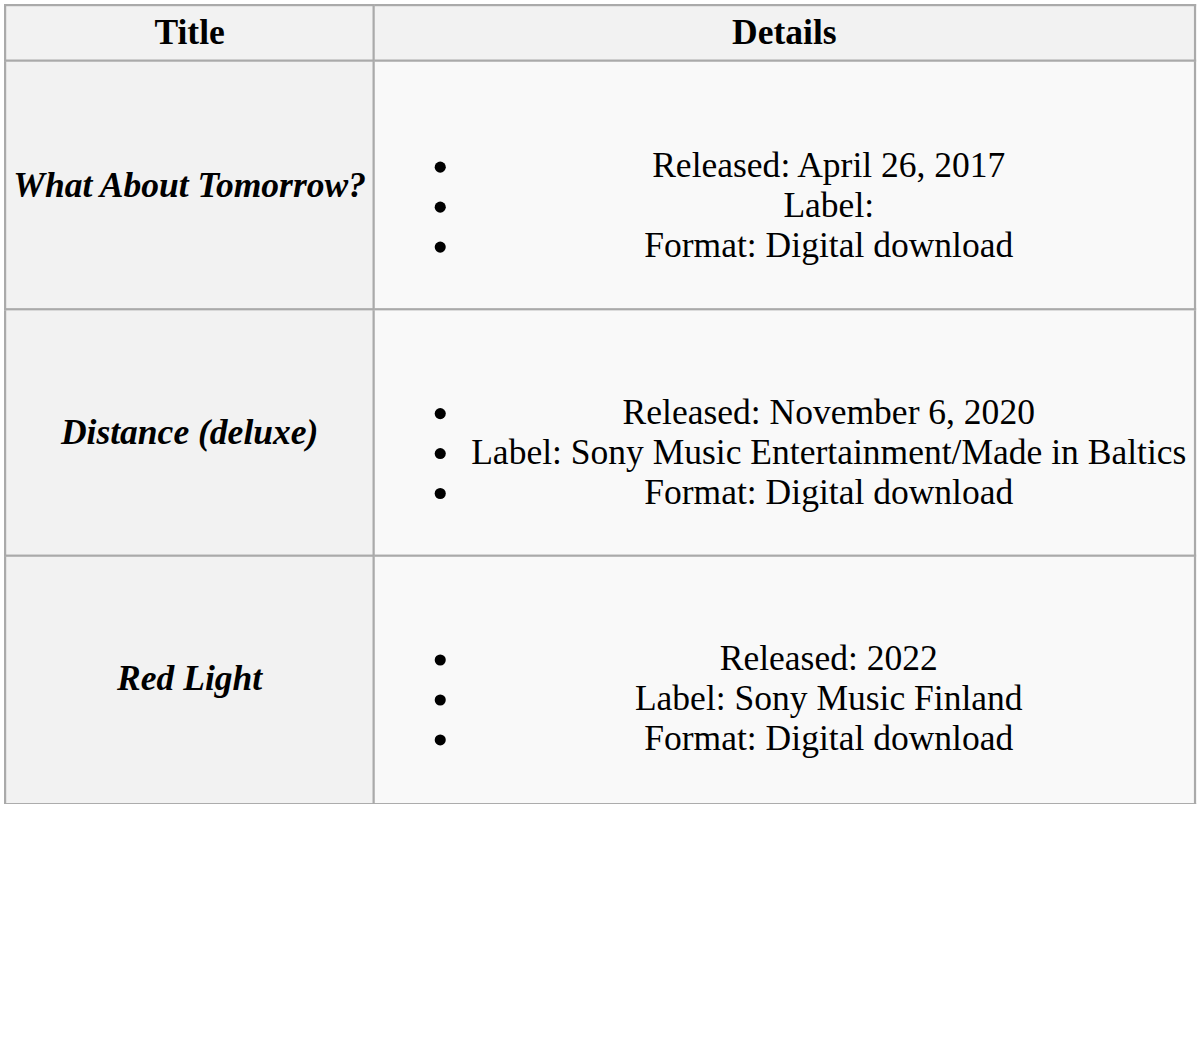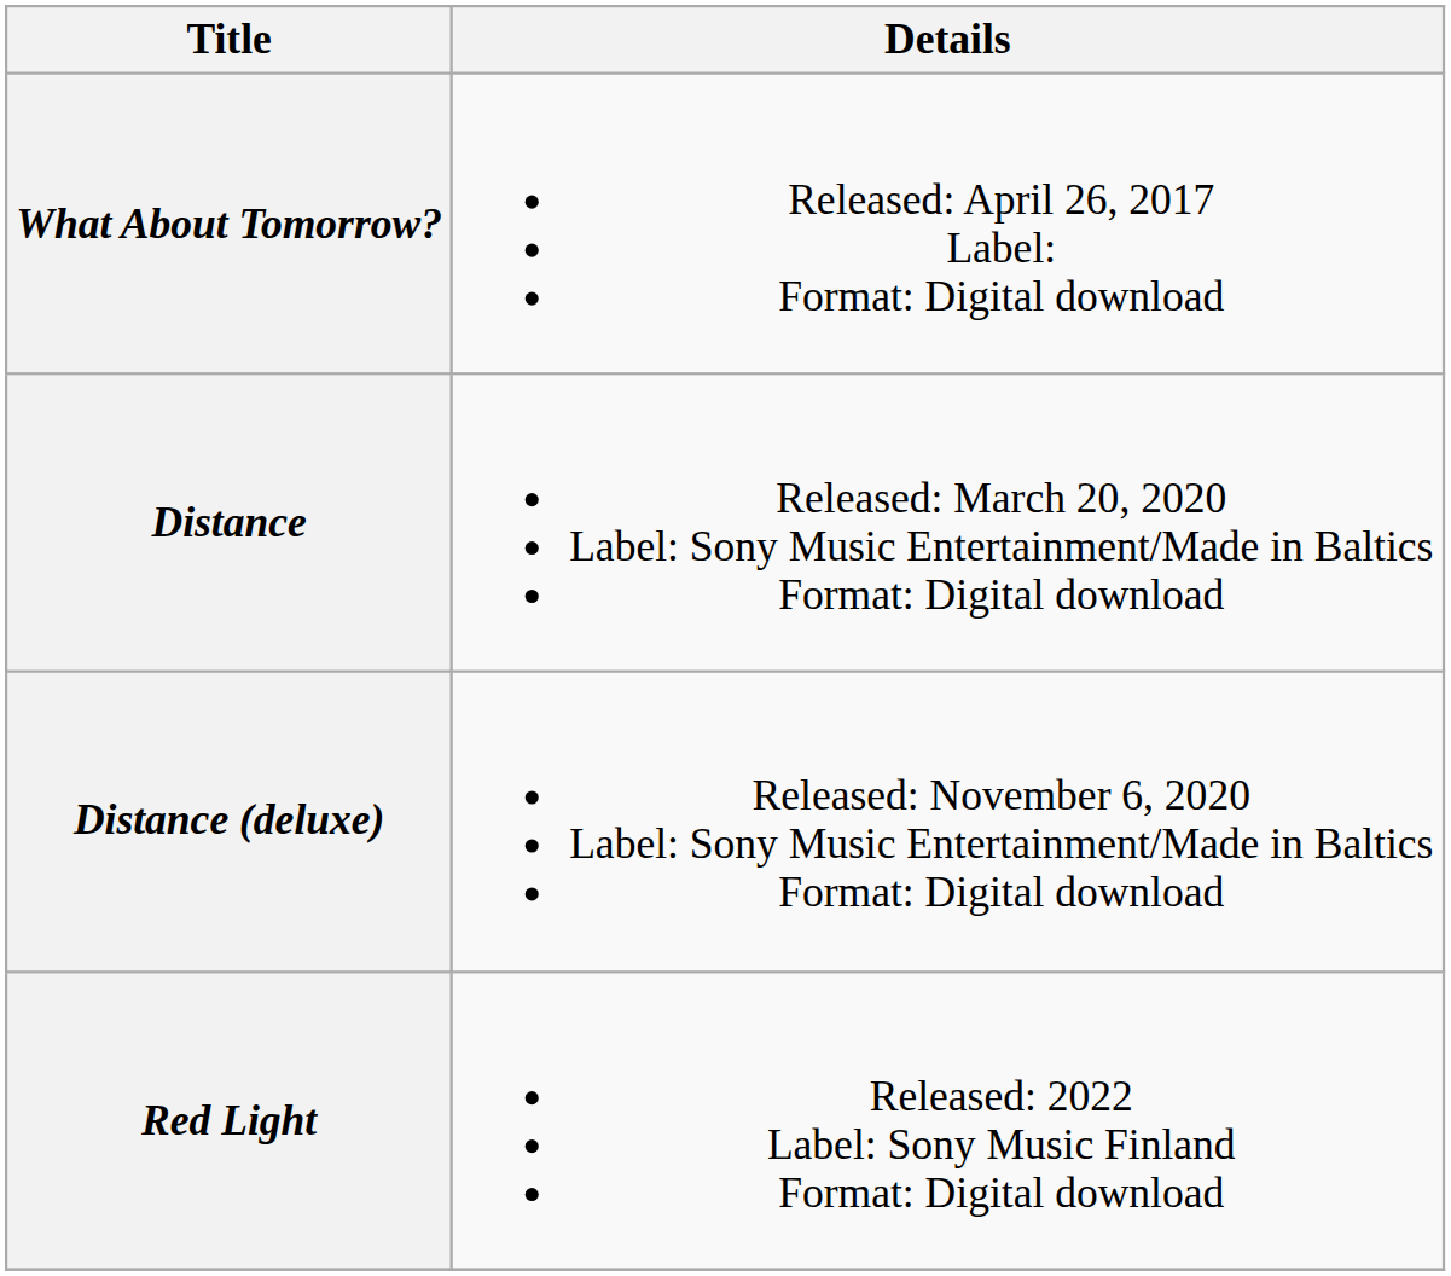+ row: Distance | Released: March 20, 2020 Label: Sony Music Entertainment/Made in Baltics Format: Digital download
